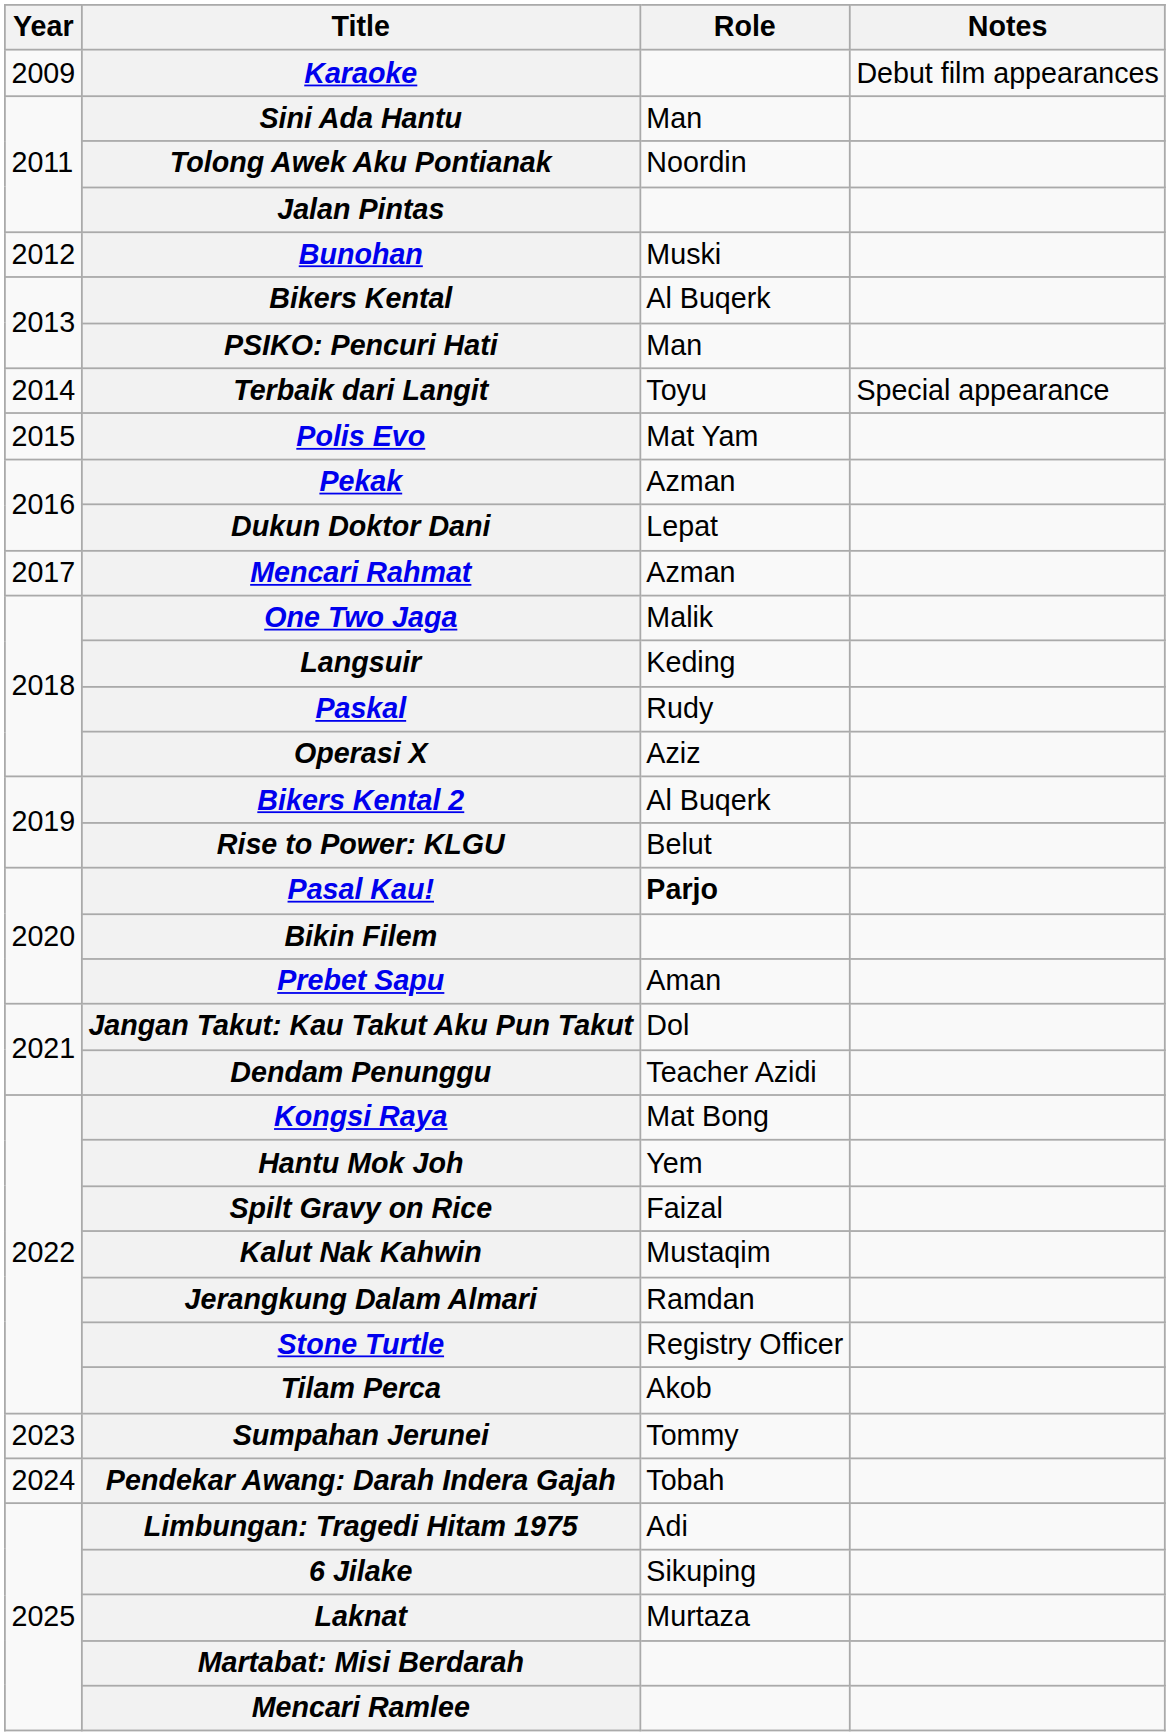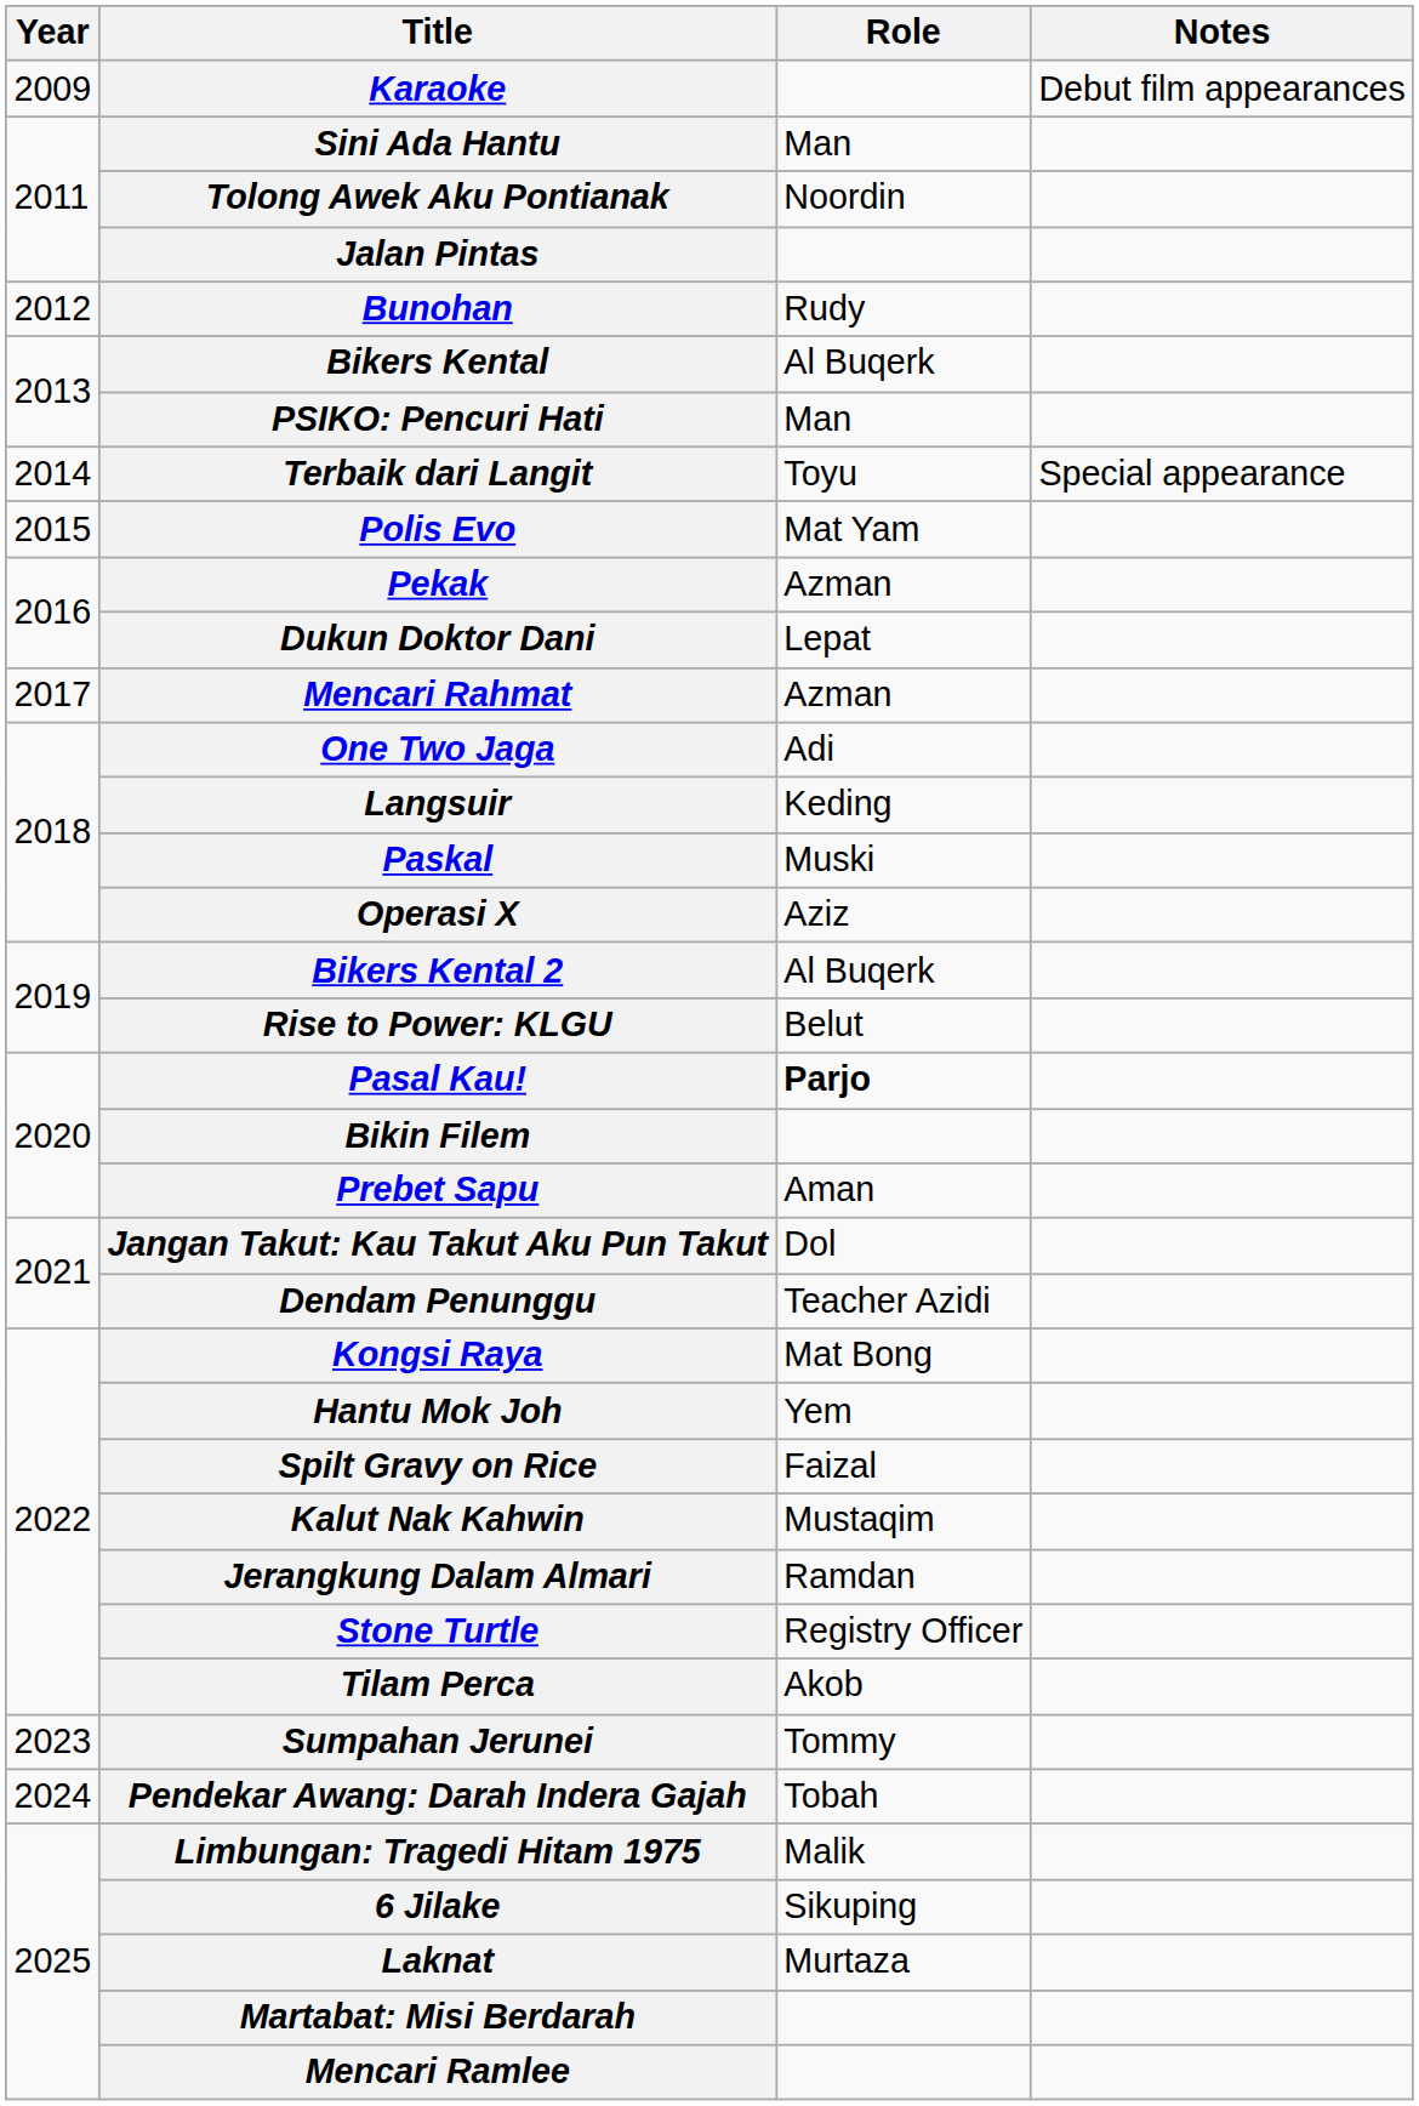Bunohan | Role: Muski -> Rudy
One Two Jaga | Role: Malik -> Adi
Paskal | Role: Rudy -> Muski
Limbungan: Tragedi Hitam 1975 | Role: Adi -> Malik
